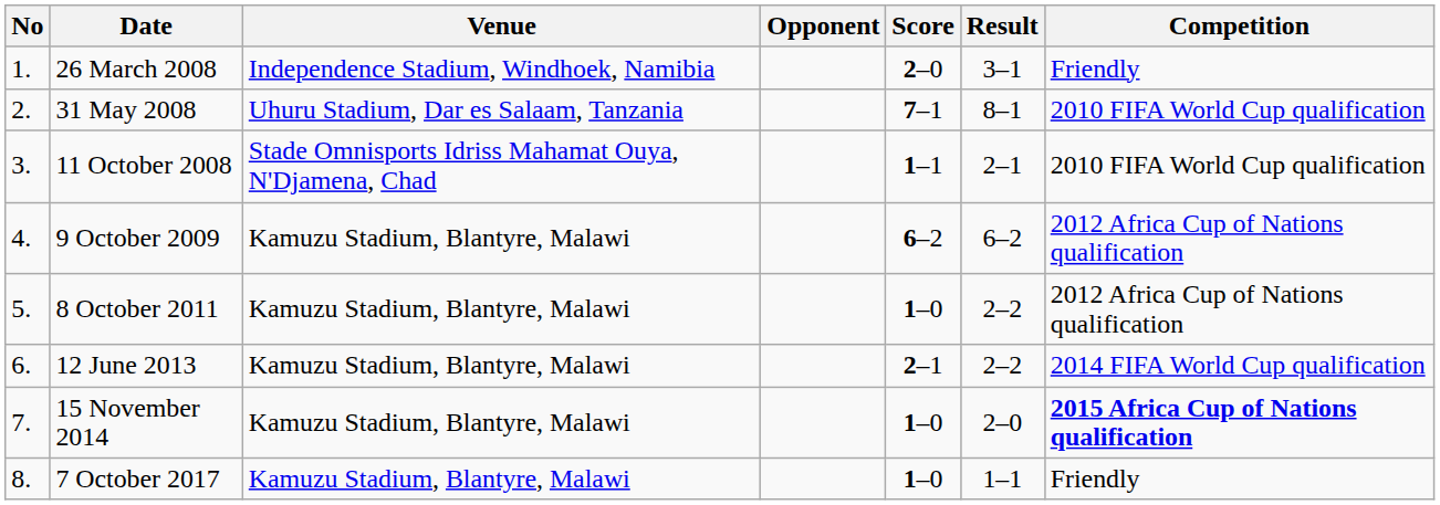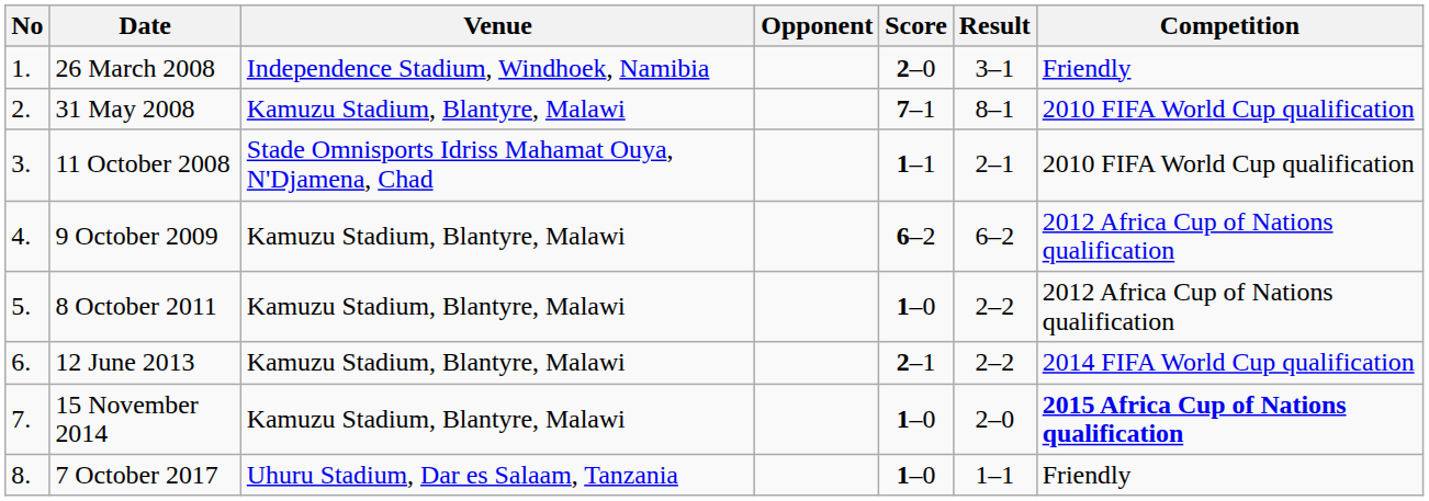31 May 2008 | Venue: Uhuru Stadium, Dar es Salaam, Tanzania -> Kamuzu Stadium, Blantyre, Malawi
7 October 2017 | Venue: Kamuzu Stadium, Blantyre, Malawi -> Uhuru Stadium, Dar es Salaam, Tanzania
